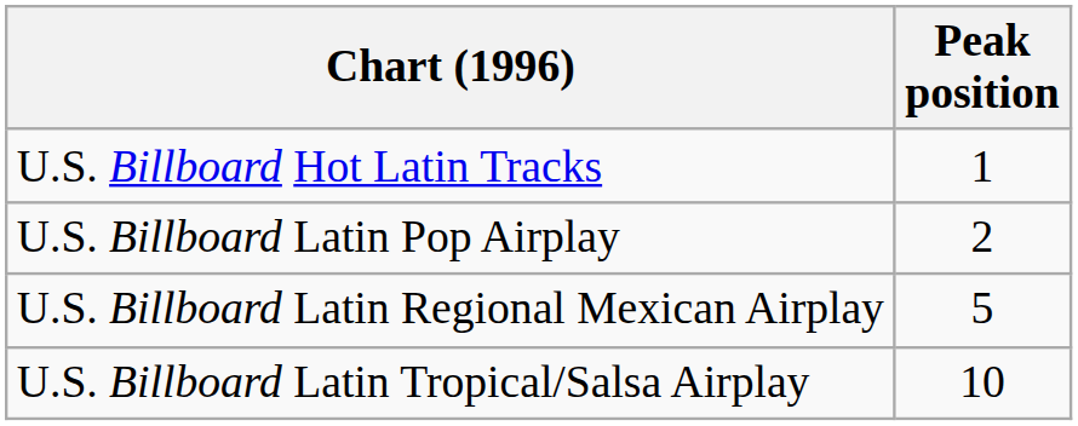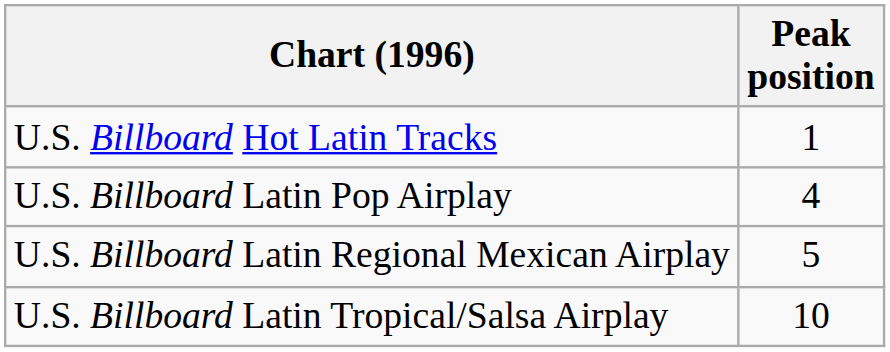U.S. Billboard Latin Pop Airplay | Peak position: 2 -> 4
